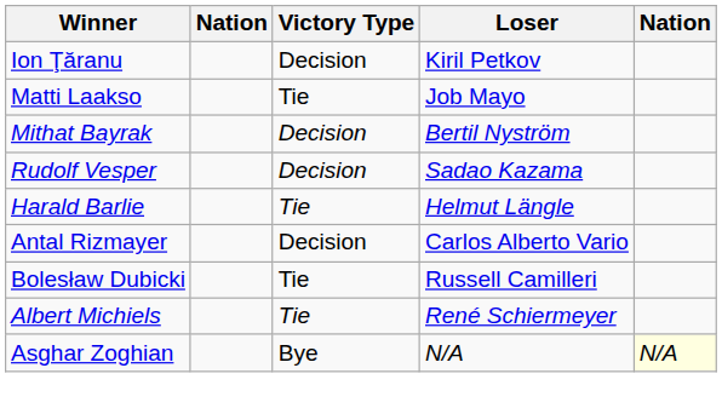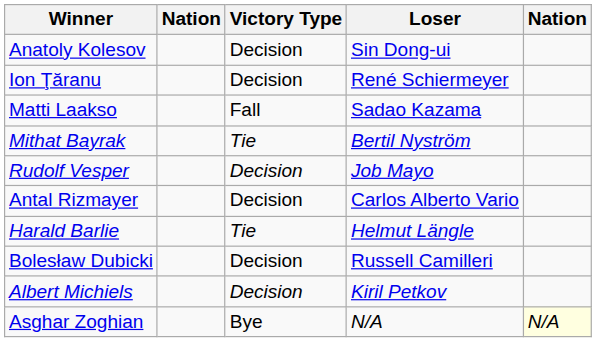+ row: Anatoly Kolesov | Decision | Sin Dong-ui
Ion Ţăranu | Loser: Kiril Petkov -> René Schiermeyer
Matti Laakso | Victory Type: Tie -> Fall
Matti Laakso | Loser: Job Mayo -> Sadao Kazama
Mithat Bayrak | Victory Type: Decision -> Tie
Rudolf Vesper | Loser: Sadao Kazama -> Job Mayo
rows swapped: Antal Rizmayer <-> Harald Barlie
Bolesław Dubicki | Victory Type: Tie -> Decision
Albert Michiels | Victory Type: Tie -> Decision
Albert Michiels | Loser: René Schiermeyer -> Kiril Petkov
